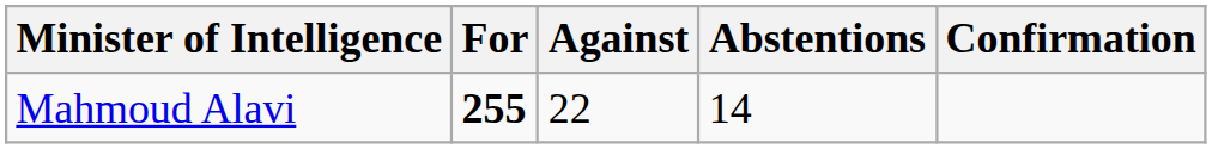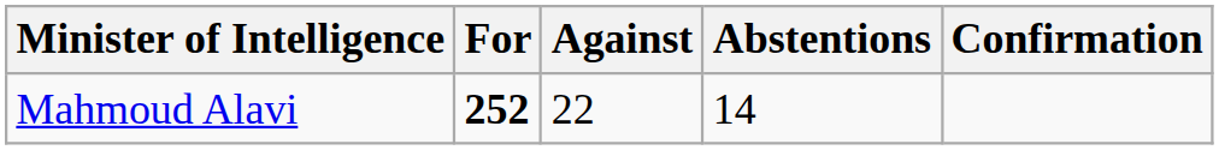Mahmoud Alavi | For: 255 -> 252
